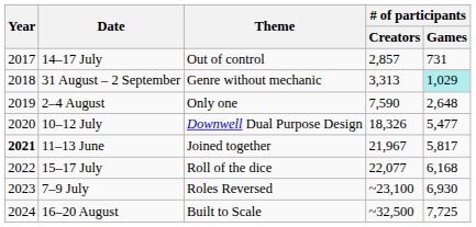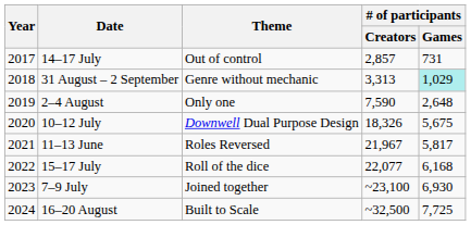10–12 July | # of participants / Games: 5,477 -> 5,675
11–13 June | Year: bold -> normal
11–13 June | Theme: Joined together -> Roles Reversed
7–9 July | Theme: Roles Reversed -> Joined together
